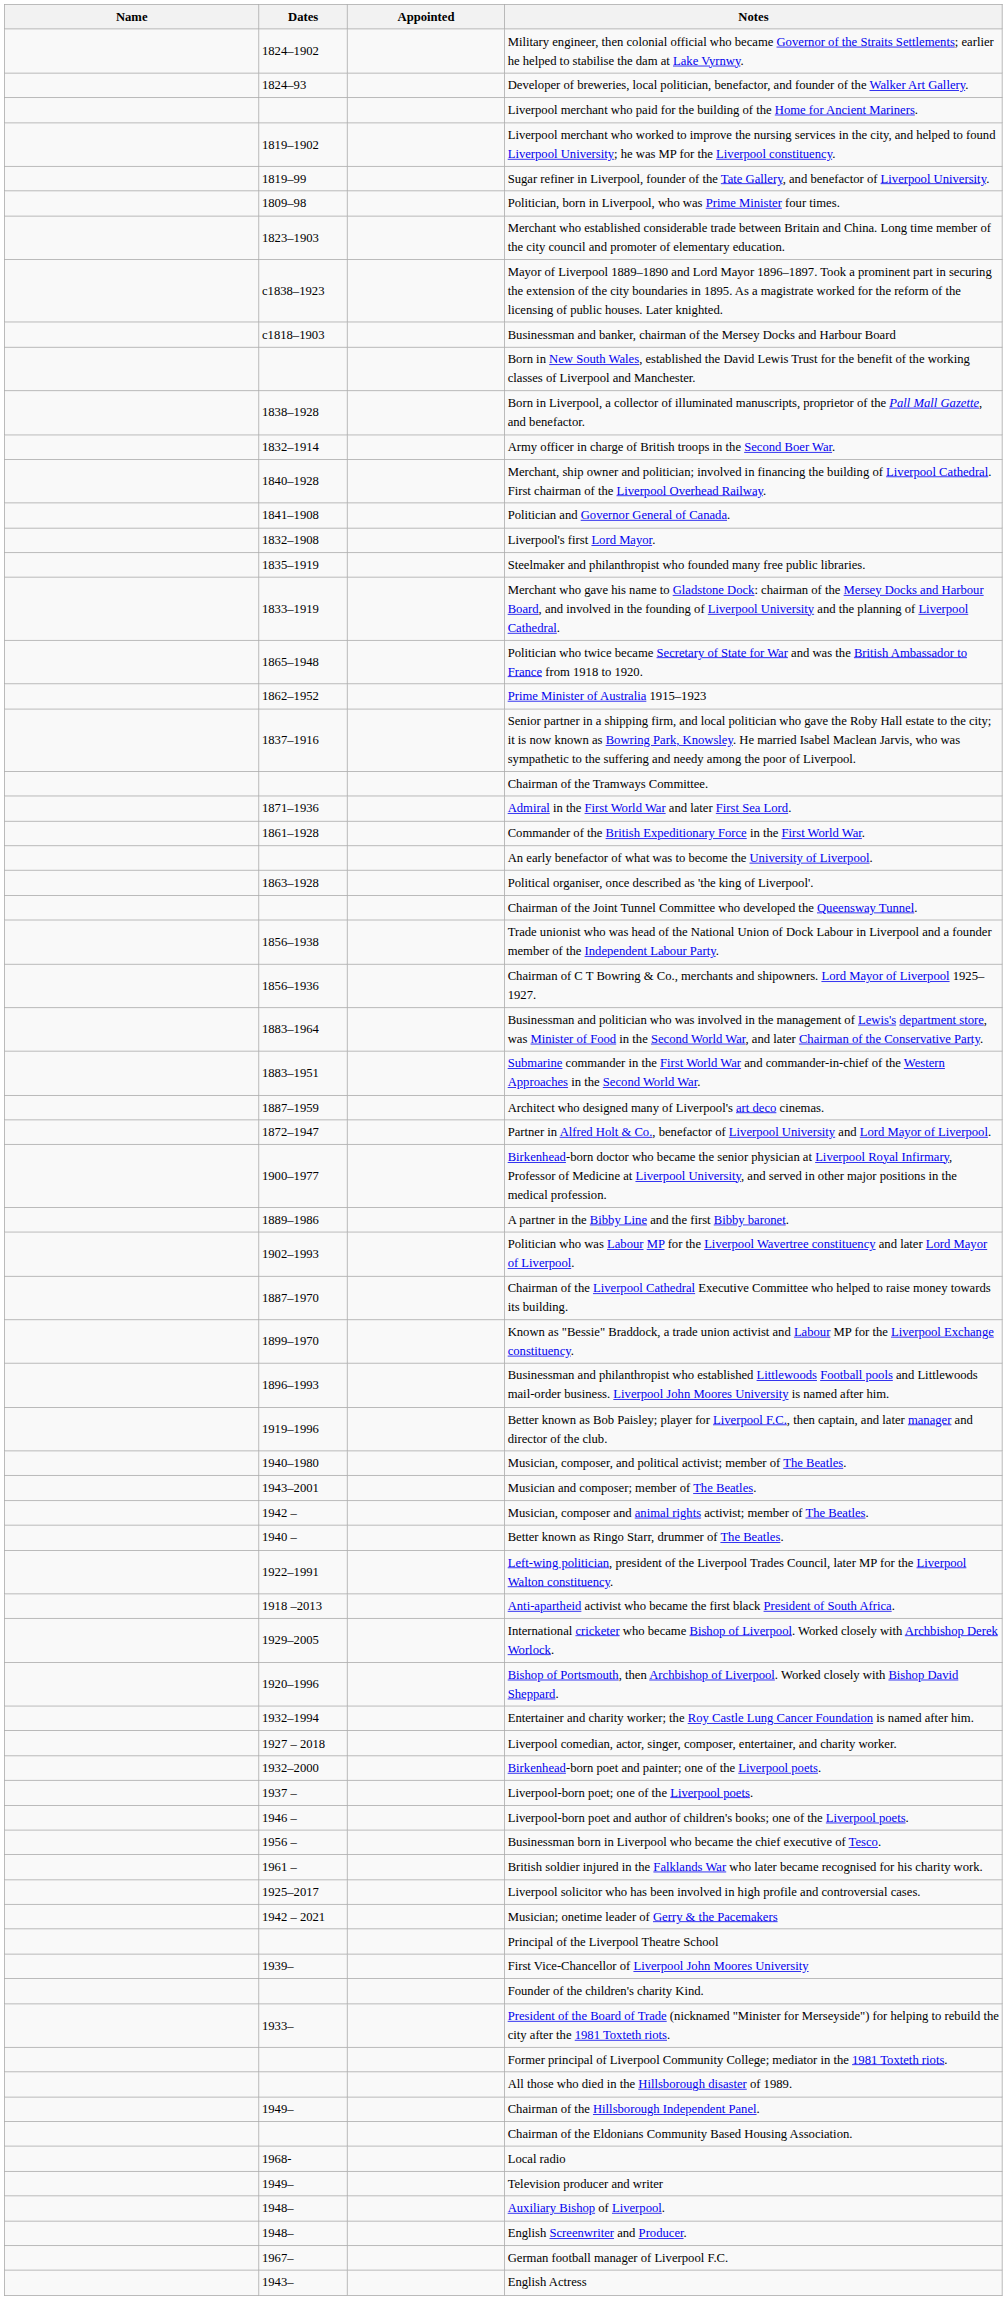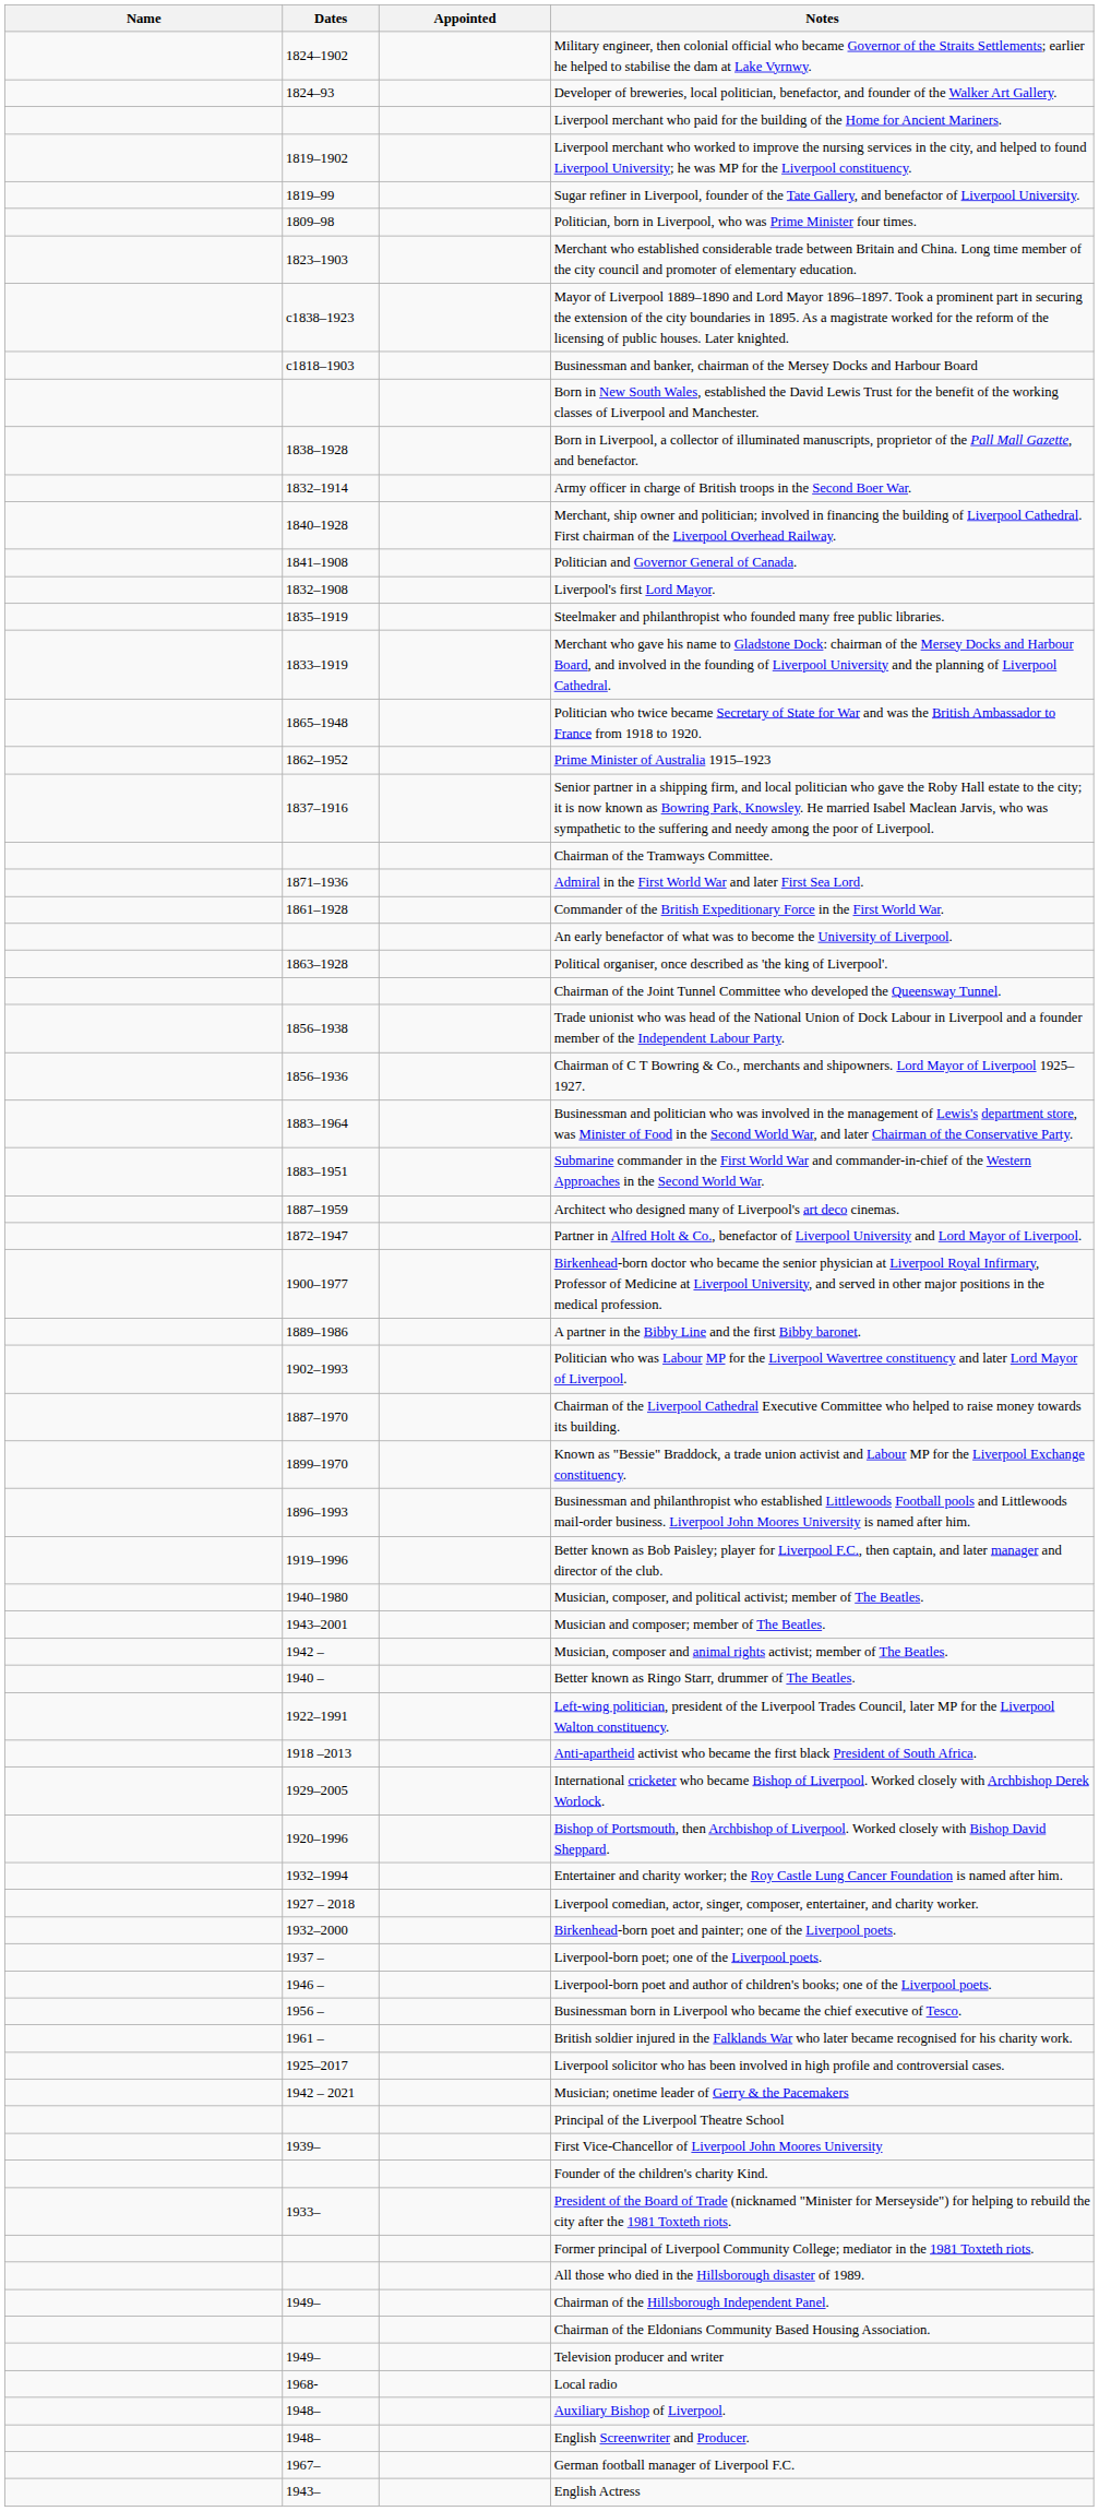rows swapped: Local radio <-> Television producer and writer
